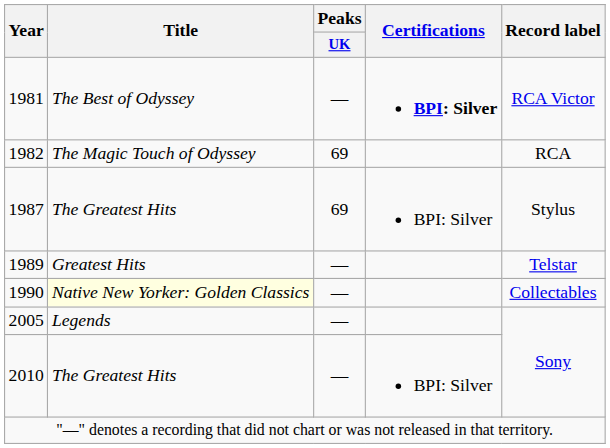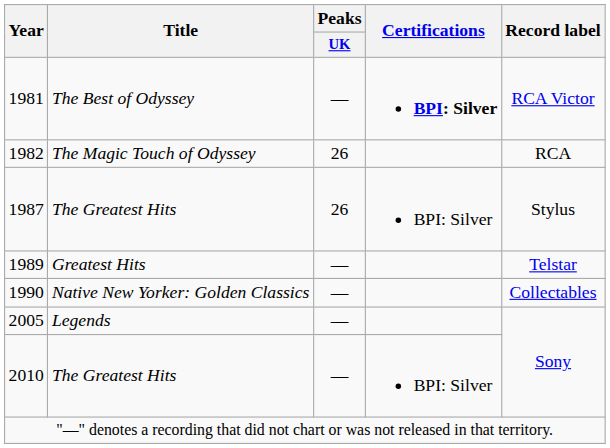1982 | Peaks / UK: 69 -> 26
1987 | Peaks / UK: 69 -> 26
1990 | Title: lightyellow background -> no background
